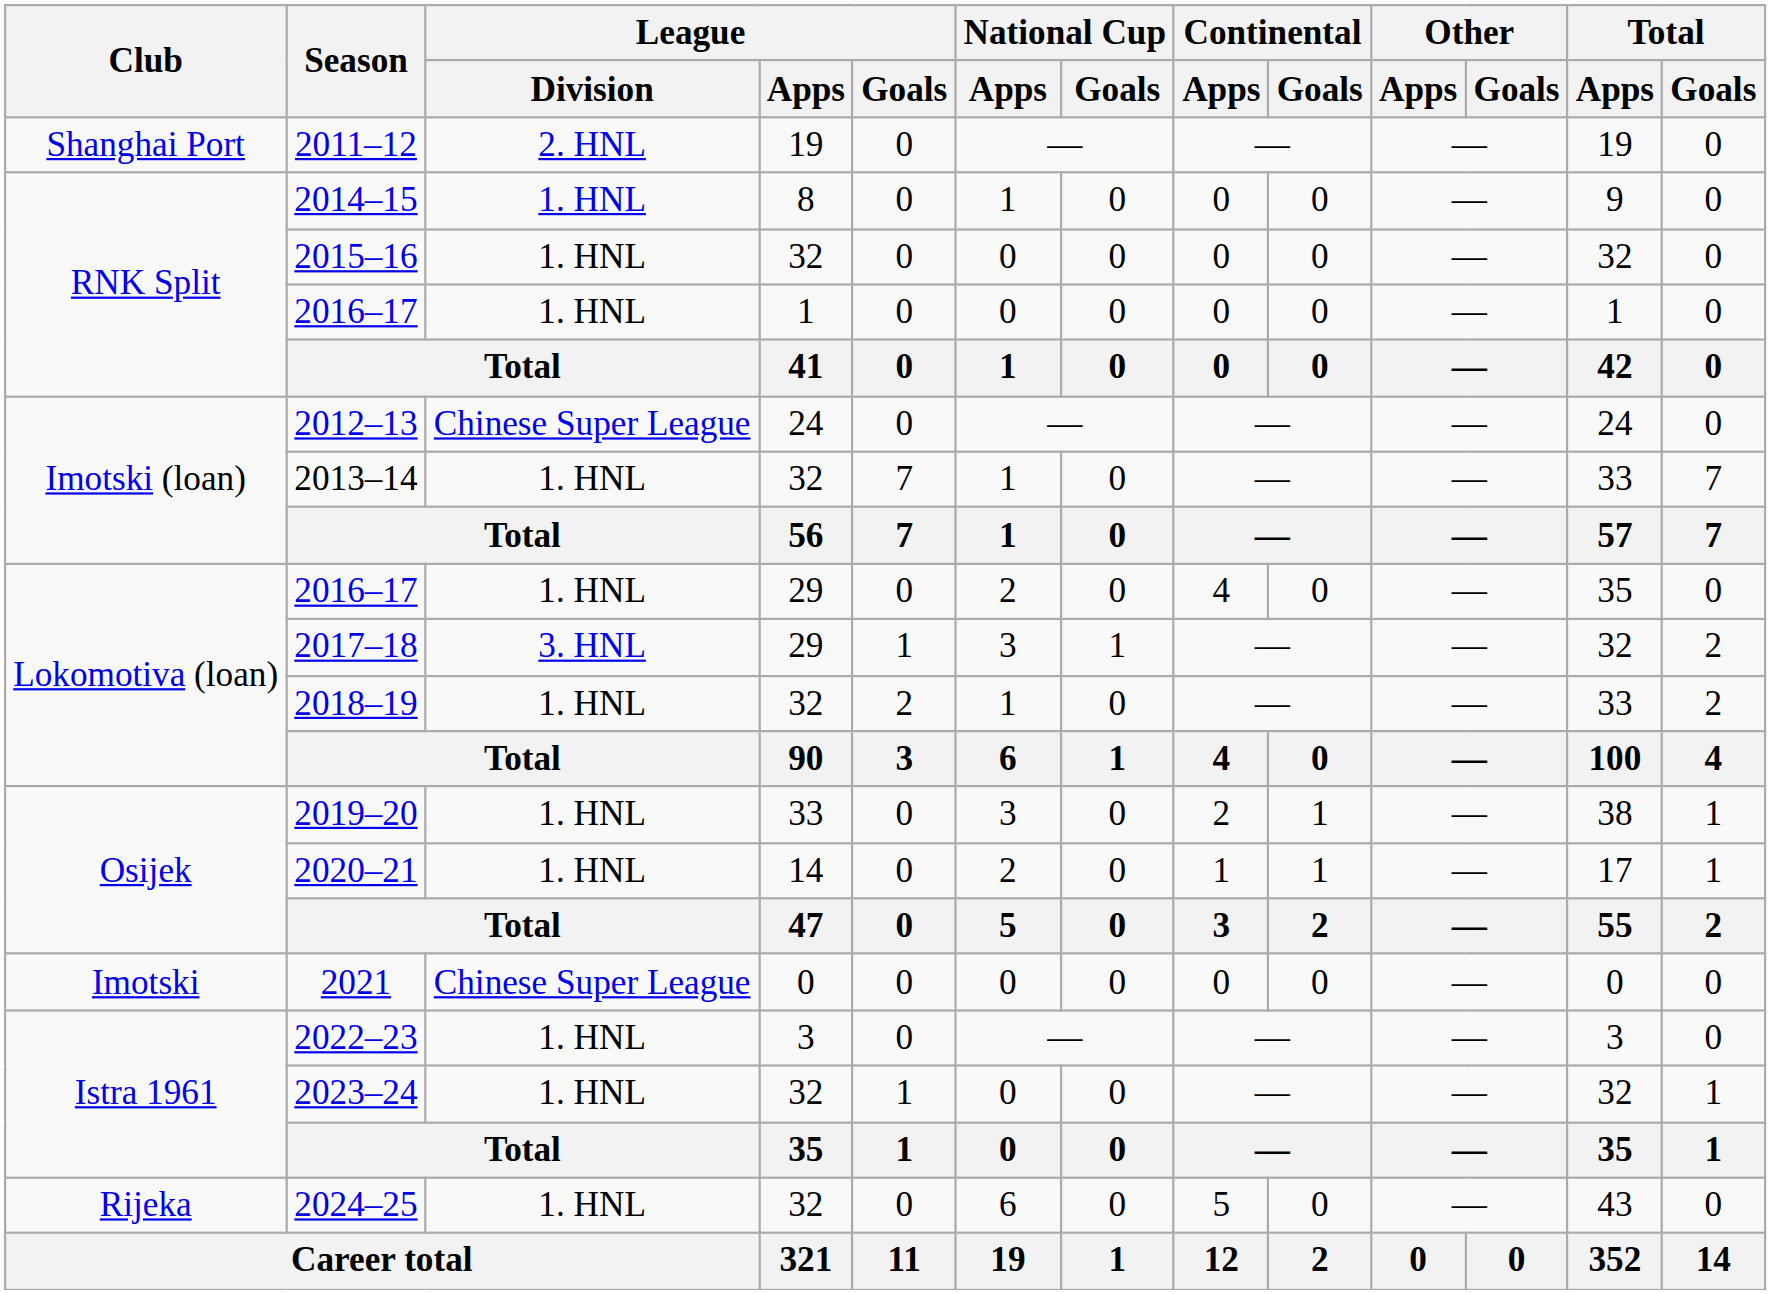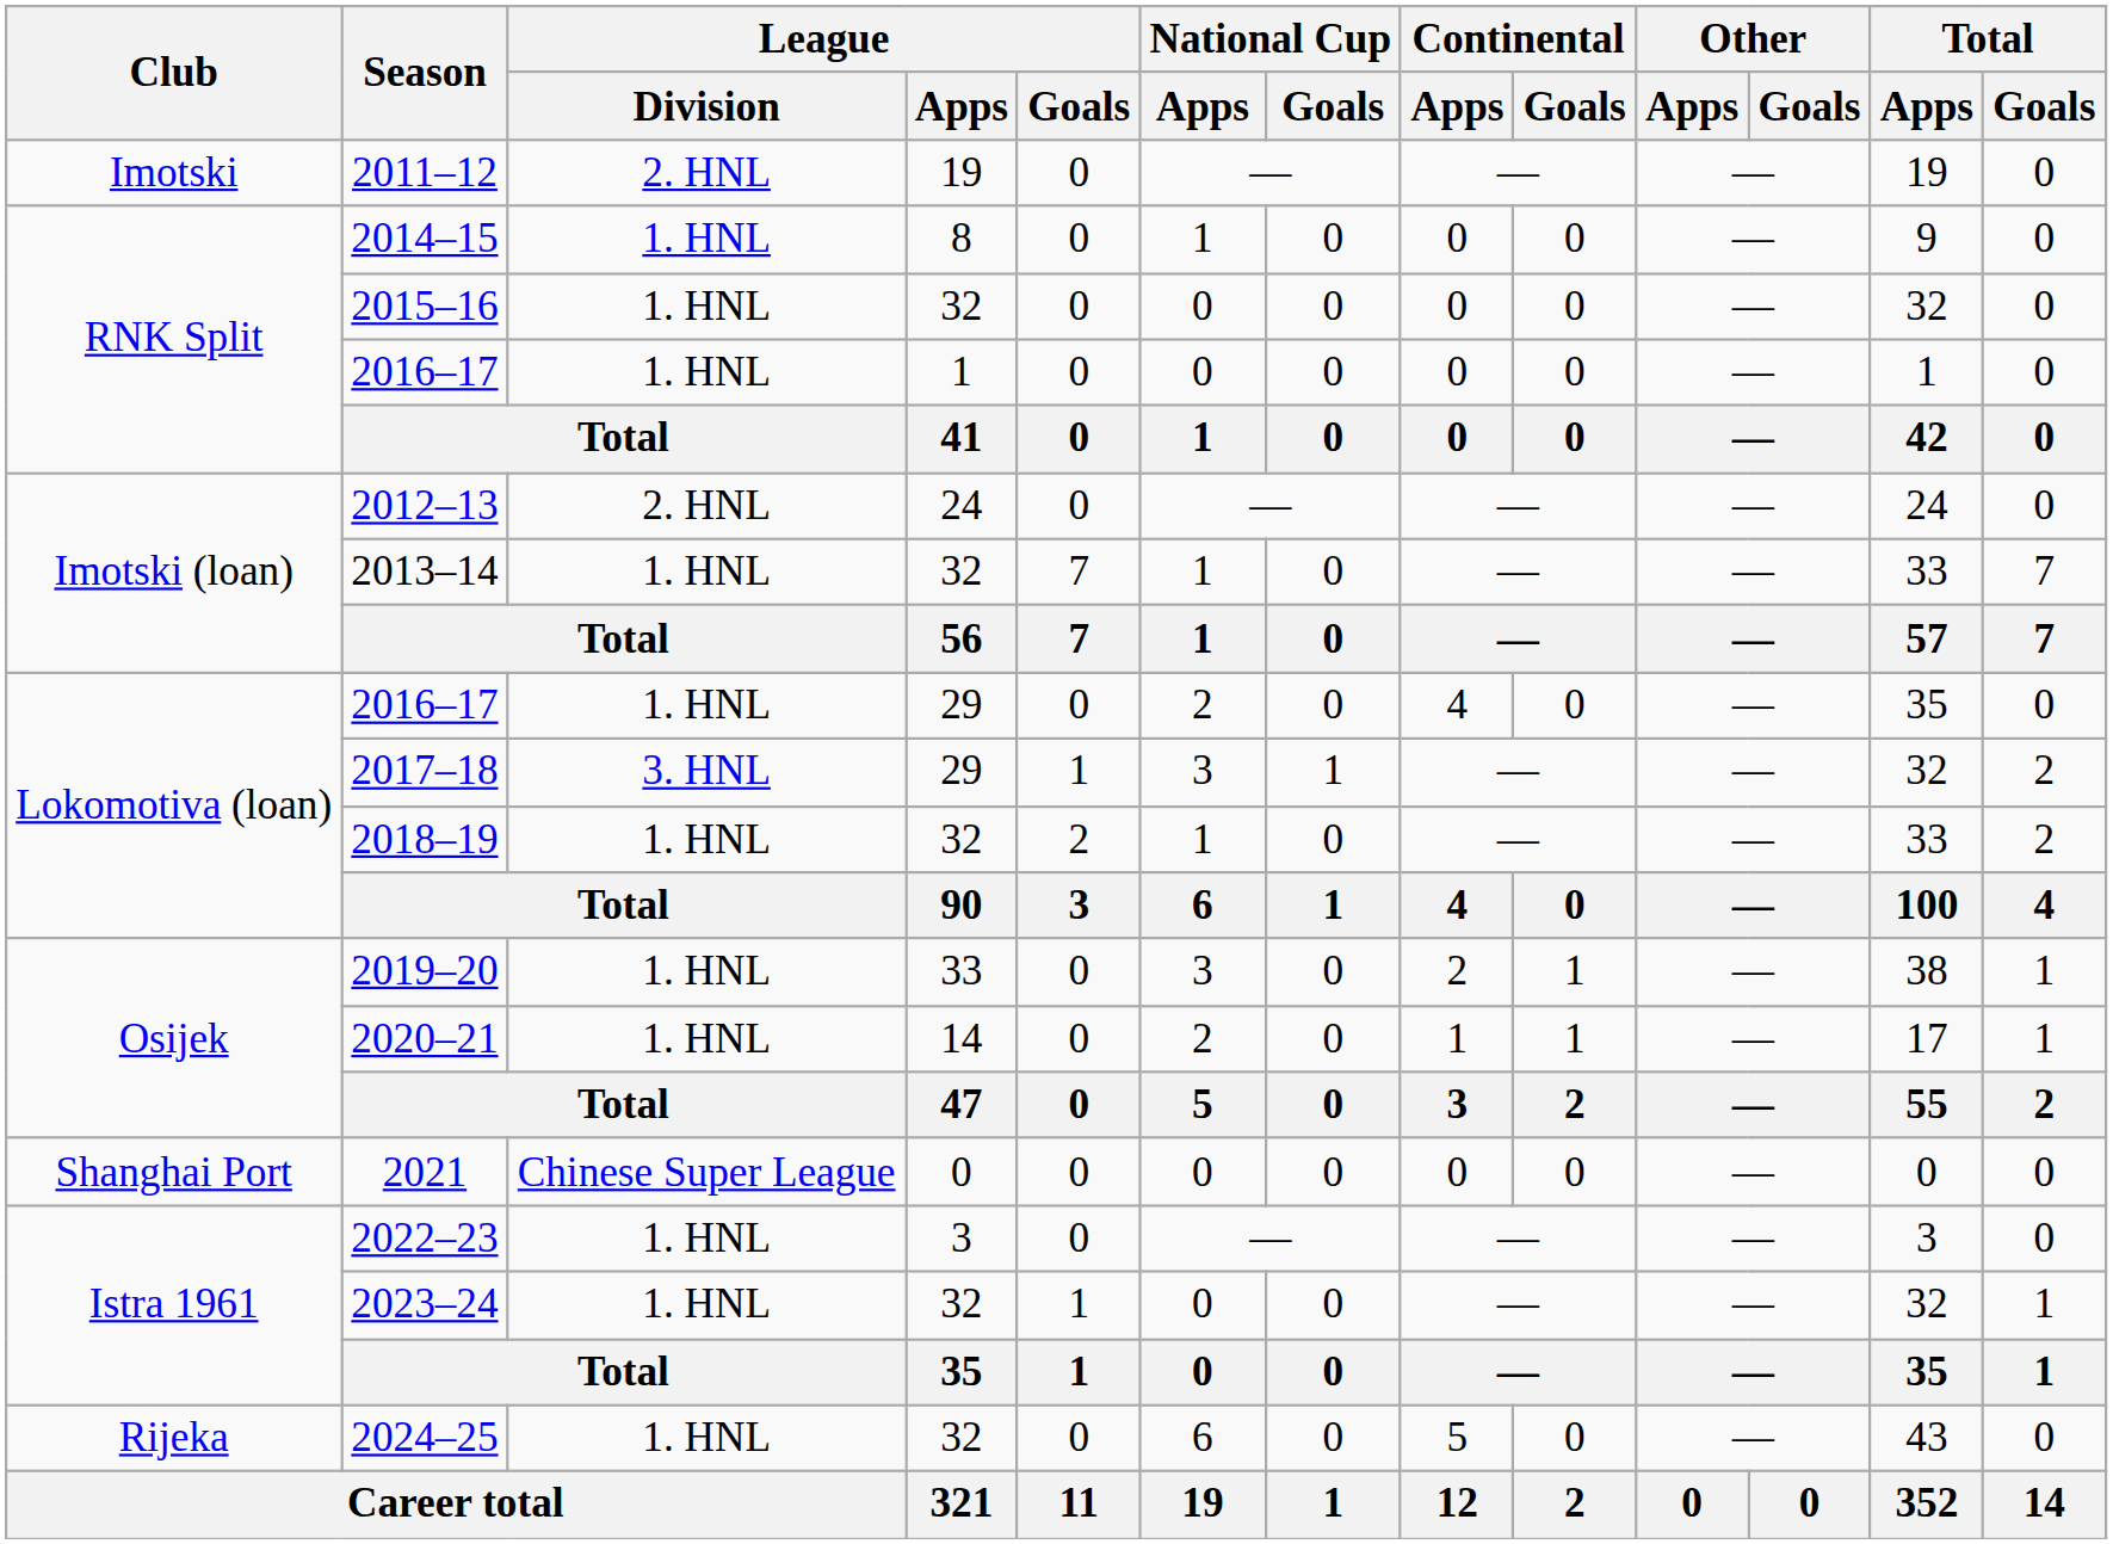2011–12 | Club: Shanghai Port -> Imotski
2012–13 | League / Division: Chinese Super League -> 2. HNL
2021 | Club: Imotski -> Shanghai Port
